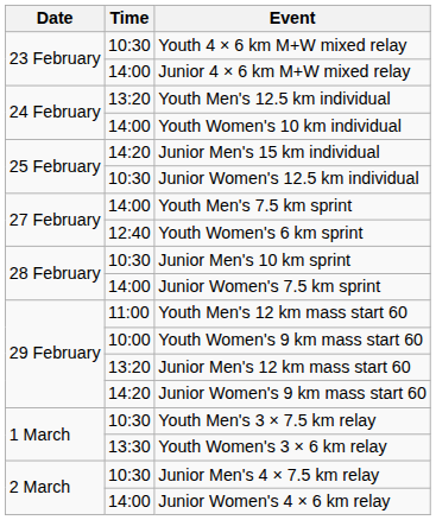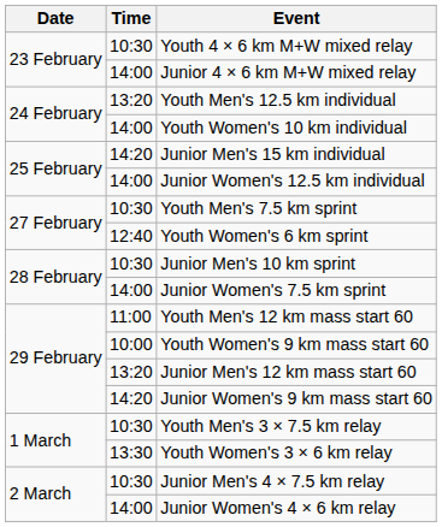Junior Women's 12.5 km individual | Time: 10:30 -> 14:00
Youth Men's 7.5 km sprint | Time: 14:00 -> 10:30
